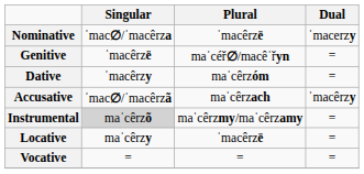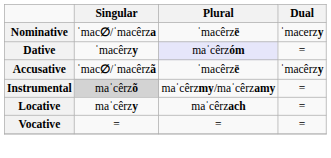- row: Genitive | ˈmacêrzë | maˈcéř∅/macêˈřyn | =
Dative | Plural: no background -> lavender background
Accusative | Plural: maˈcêrzach -> ˈmacêrzë
Locative | Plural: ˈmacêrzë -> maˈcêrzach
